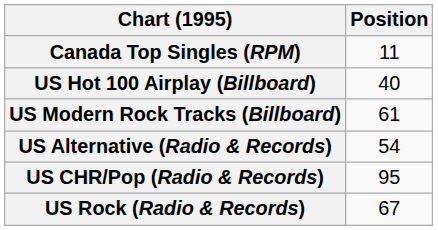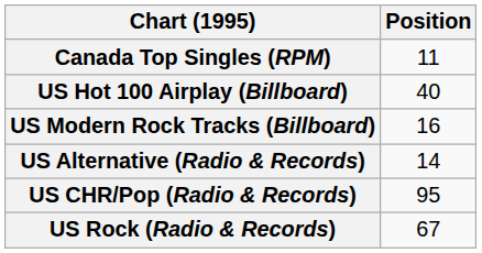US Modern Rock Tracks (Billboard) | Position: 61 -> 16
US Alternative (Radio & Records) | Position: 54 -> 14
